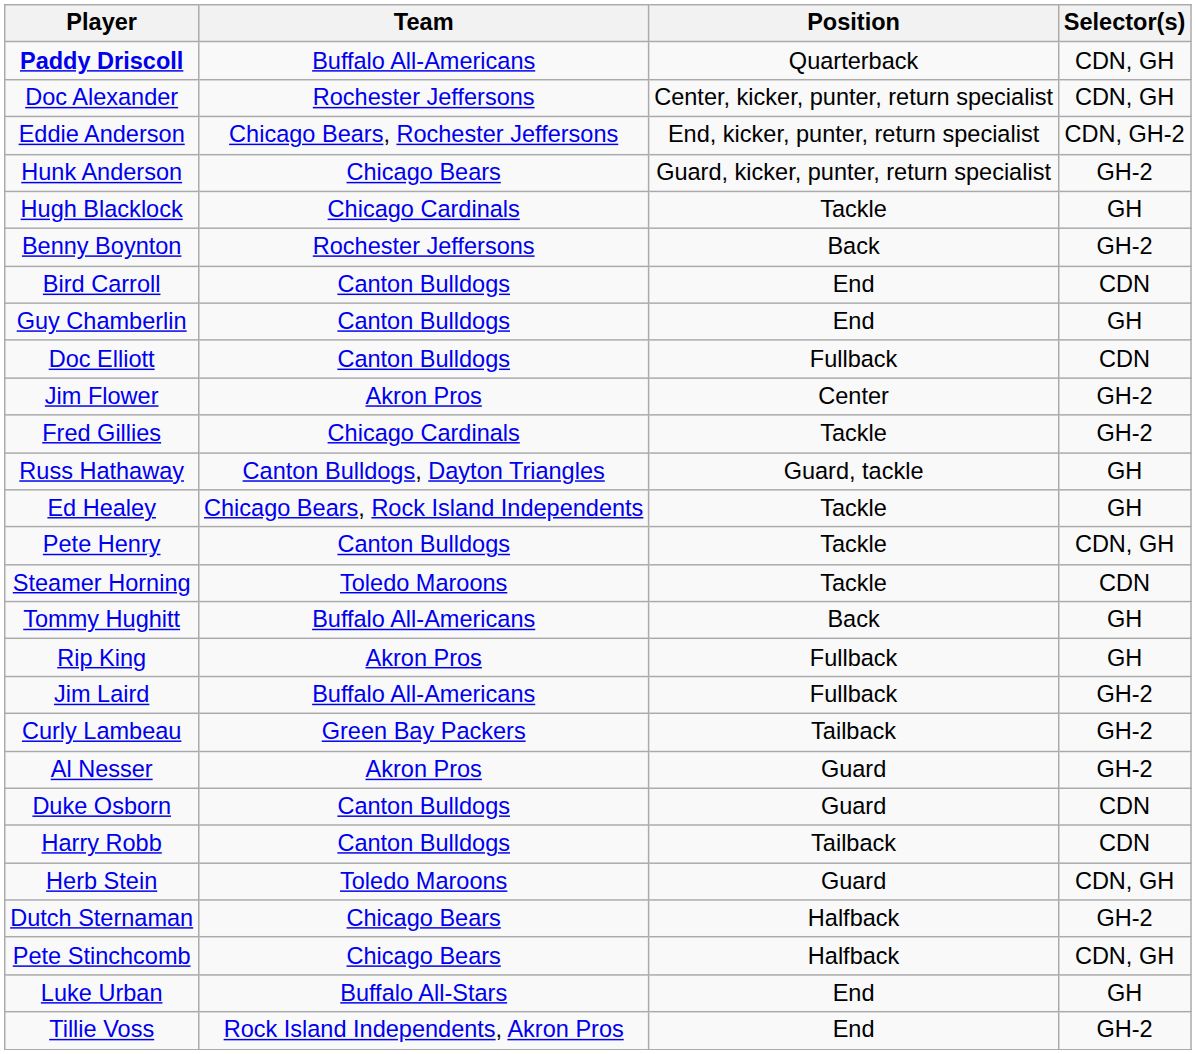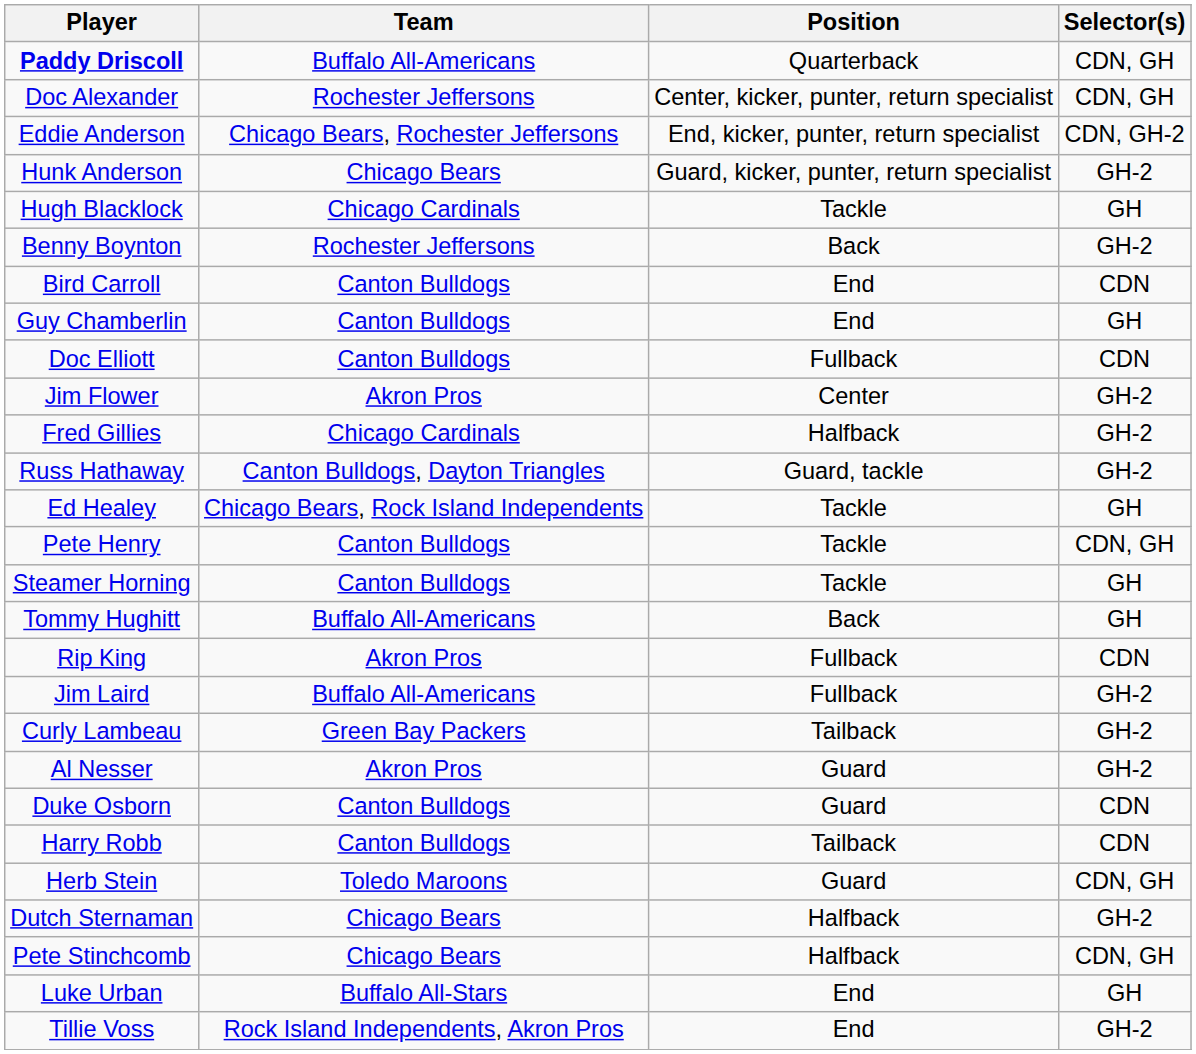Fred Gillies | Position: Tackle -> Halfback
Russ Hathaway | Selector(s): GH -> GH-2
Steamer Horning | Team: Toledo Maroons -> Canton Bulldogs
Steamer Horning | Selector(s): CDN -> GH
Rip King | Selector(s): GH -> CDN
